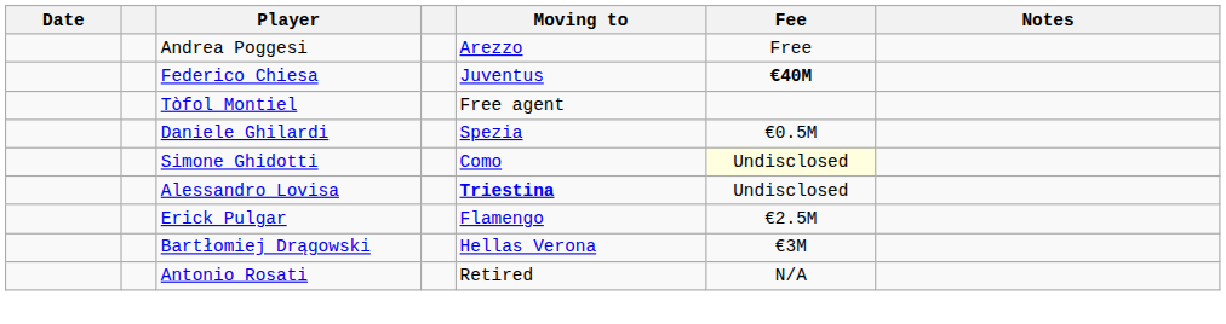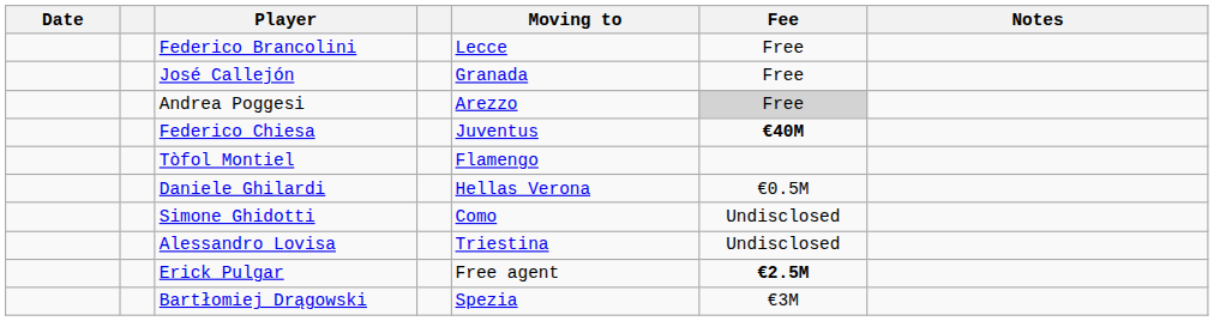+ row: Federico Brancolini | Lecce | Free
+ row: José Callejón | Granada | Free
Andrea Poggesi | Fee: no background -> lightgrey background
Tòfol Montiel | Moving to: Free agent -> Flamengo
Daniele Ghilardi | Moving to: Spezia -> Hellas Verona
Simone Ghidotti | Fee: lightyellow background -> no background
Alessandro Lovisa | Moving to: bold -> normal
Erick Pulgar | Moving to: Flamengo -> Free agent
Erick Pulgar | Fee: normal -> bold
Bartłomiej Drągowski | Moving to: Hellas Verona -> Spezia
- row: Antonio Rosati | Retired | N/A
